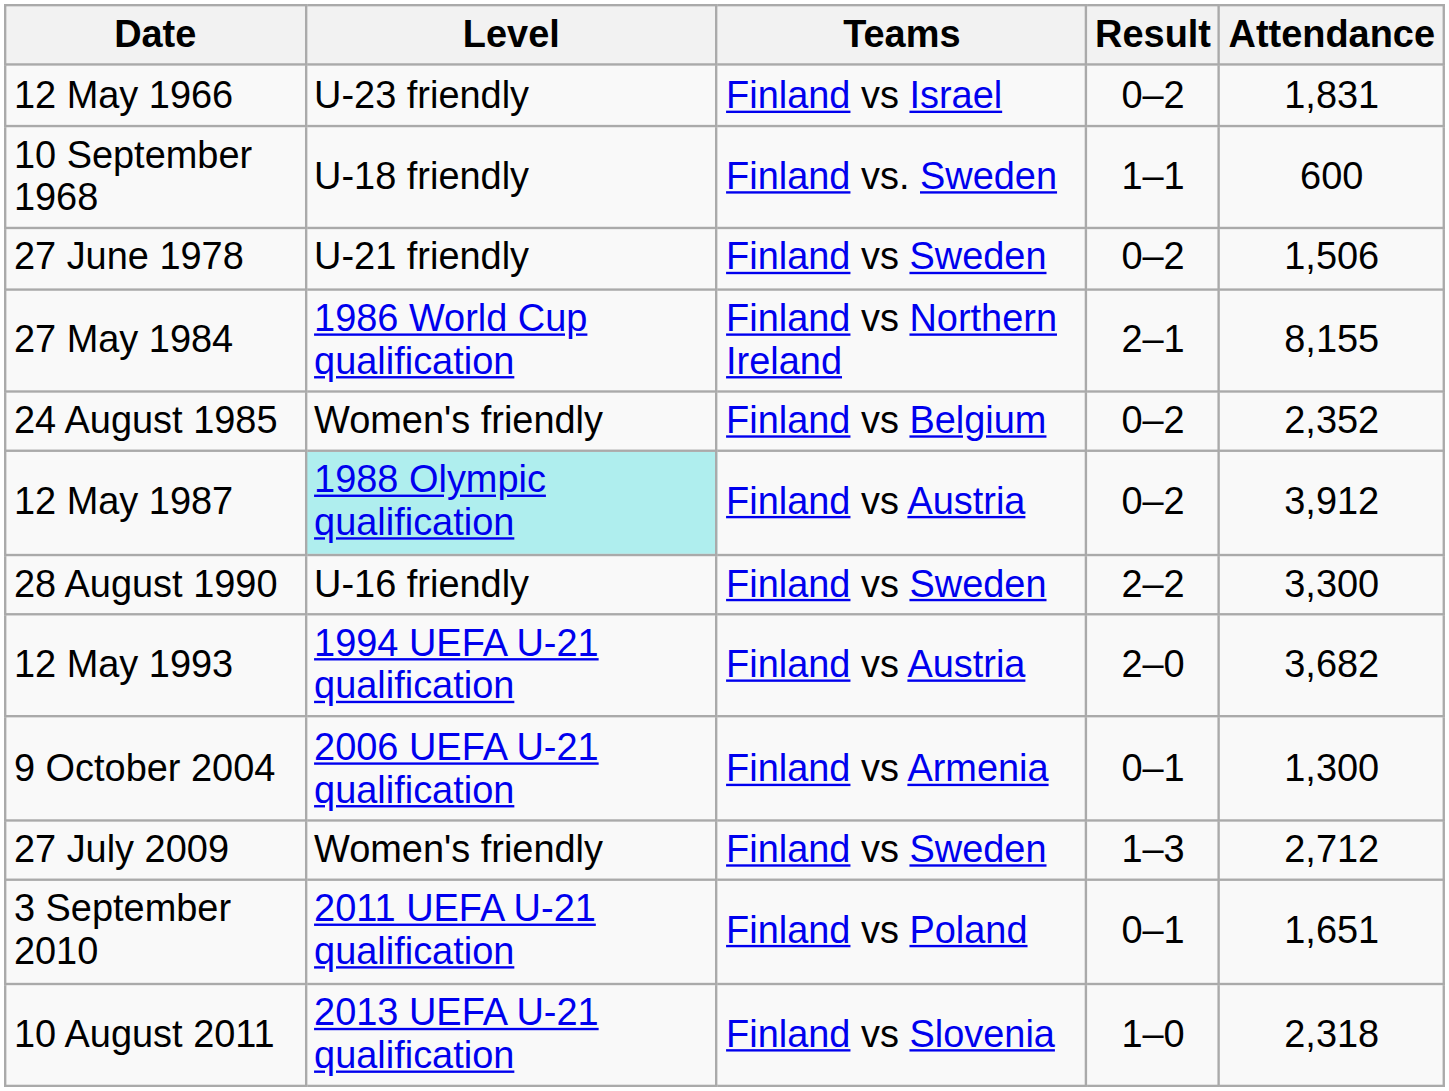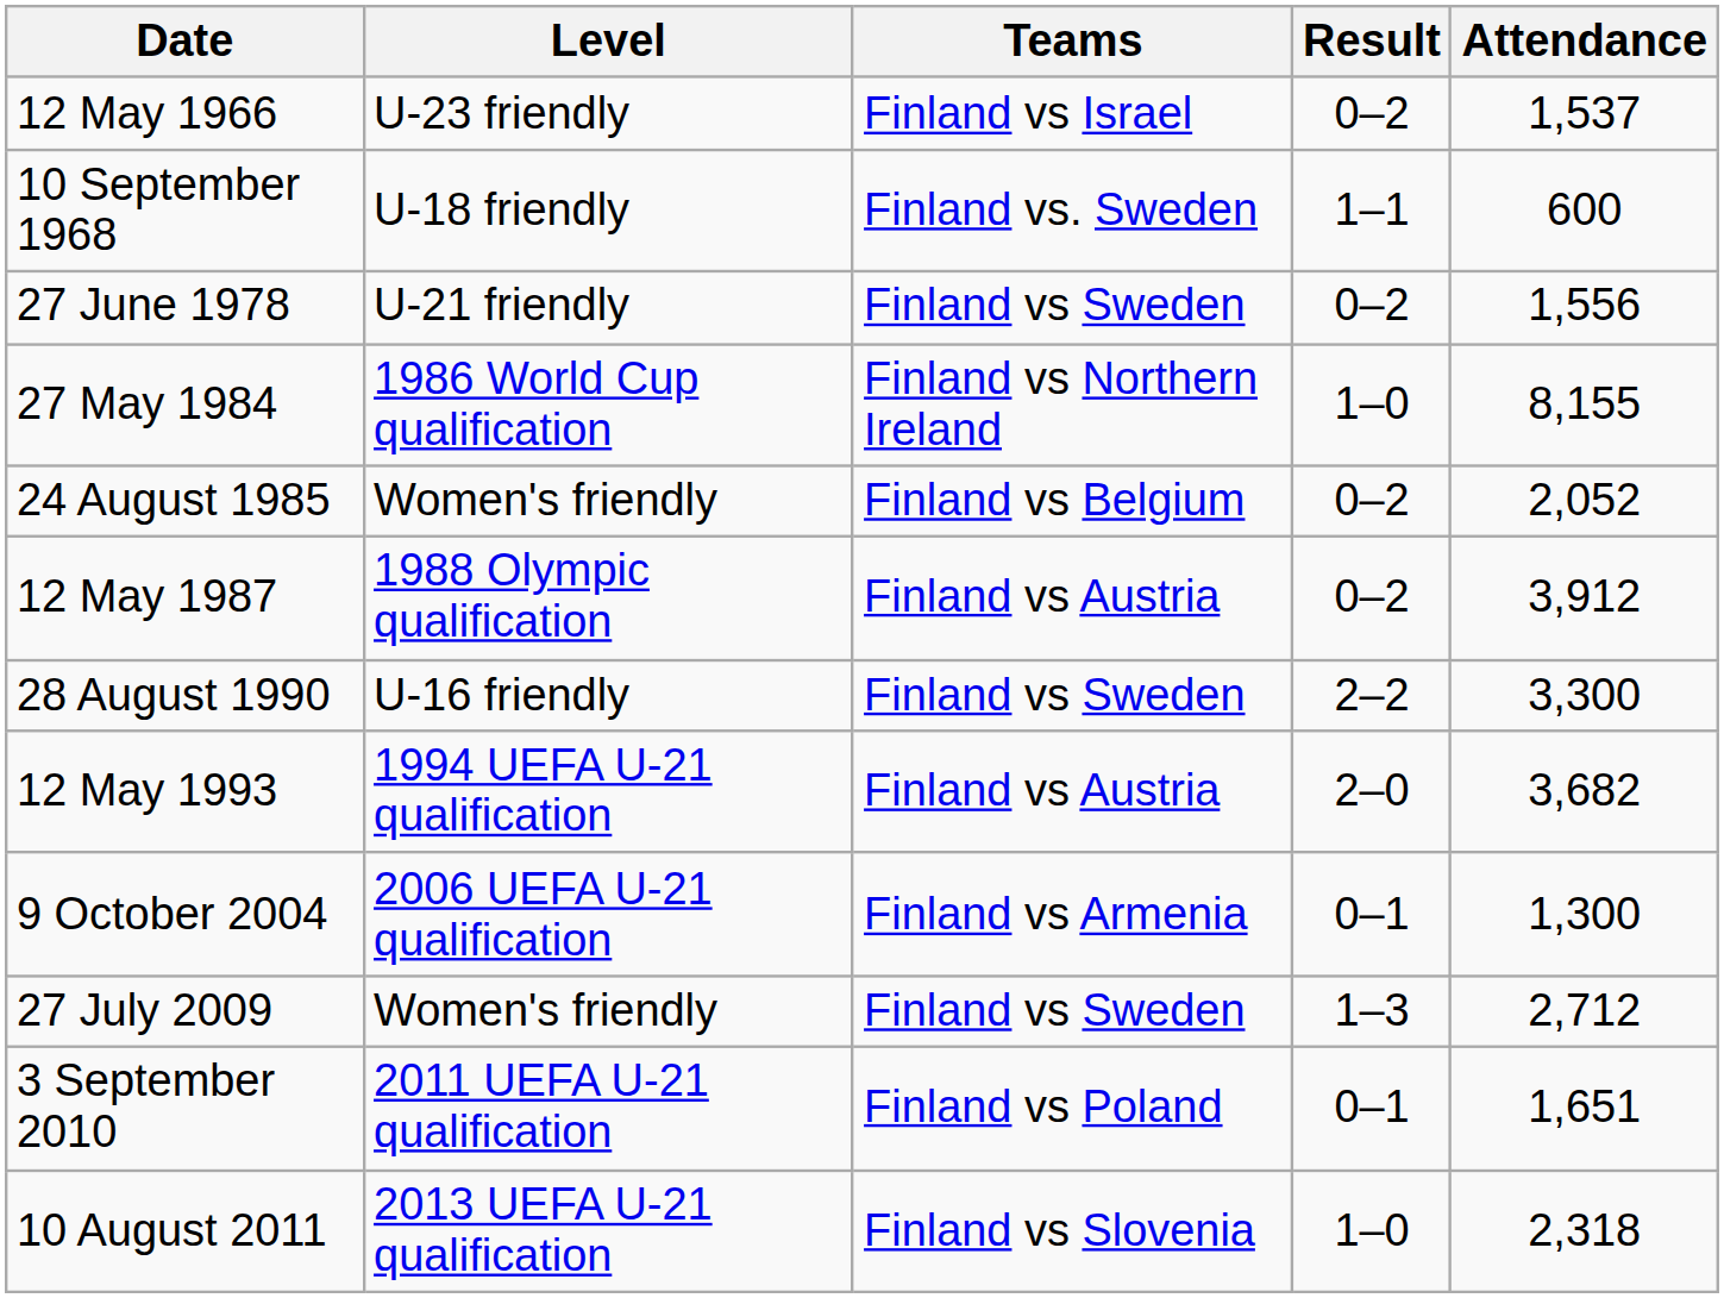12 May 1966 | Attendance: 1,831 -> 1,537
27 June 1978 | Attendance: 1,506 -> 1,556
27 May 1984 | Result: 2–1 -> 1–0
24 August 1985 | Attendance: 2,352 -> 2,052
12 May 1987 | Level: paleturquoise background -> no background
